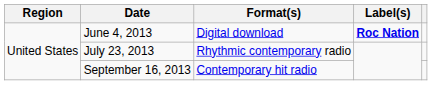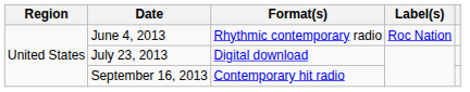June 4, 2013 | Format(s): Digital download -> Rhythmic contemporary radio
June 4, 2013 | Label(s): bold -> normal
July 23, 2013 | Format(s): Rhythmic contemporary radio -> Digital download
